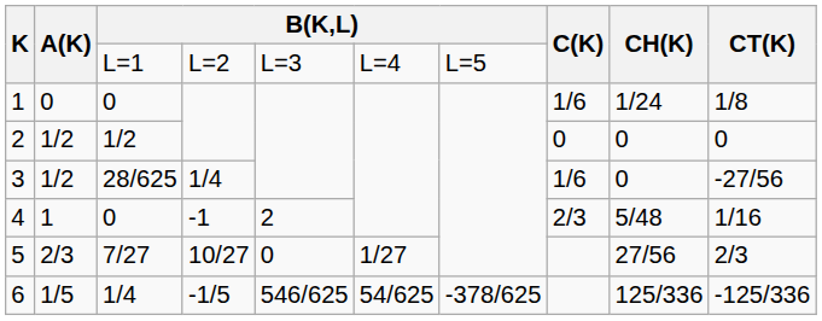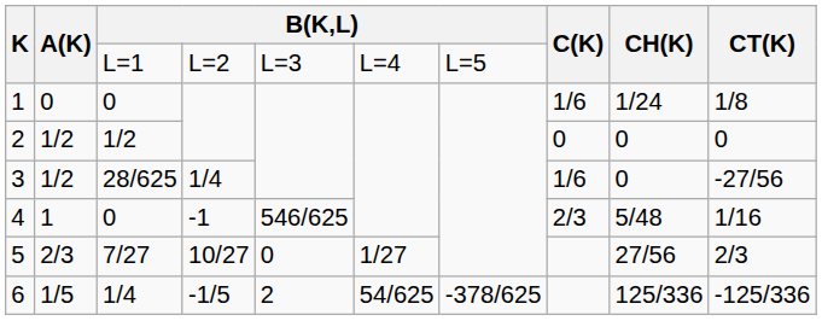4 | column 5: 2 -> 546/625
6 | column 5: 546/625 -> 2
